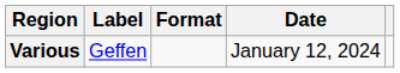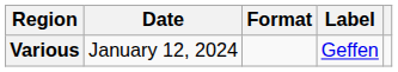columns swapped: Date <-> Label
